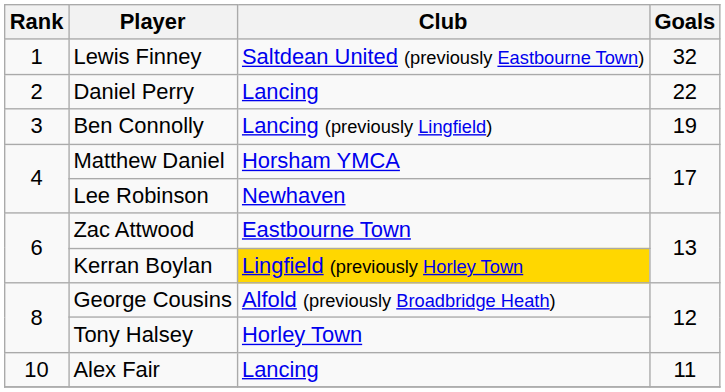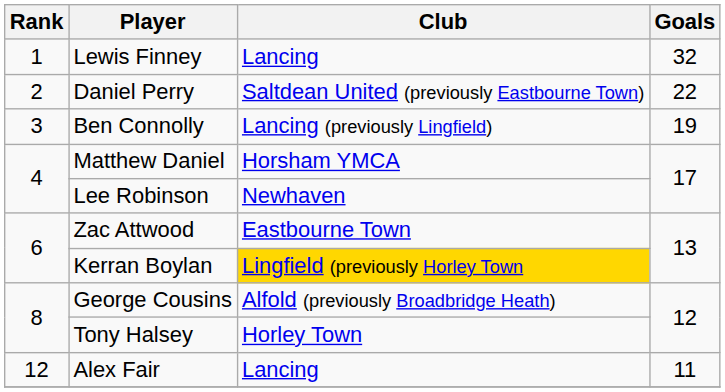Lewis Finney | Club: Saltdean United (previously Eastbourne Town) -> Lancing
Daniel Perry | Club: Lancing -> Saltdean United (previously Eastbourne Town)
Alex Fair | Rank: 10 -> 12
